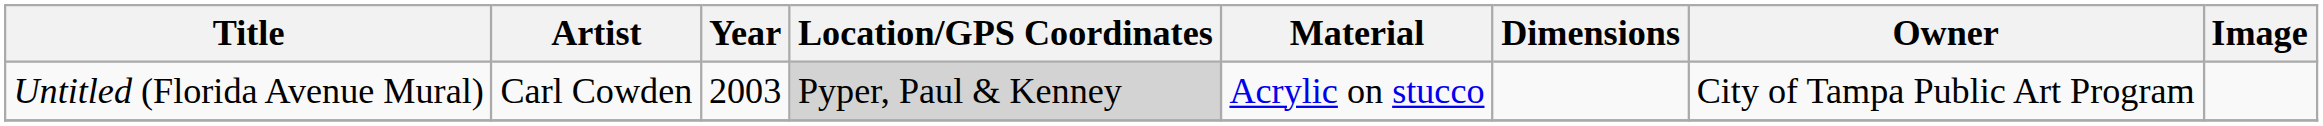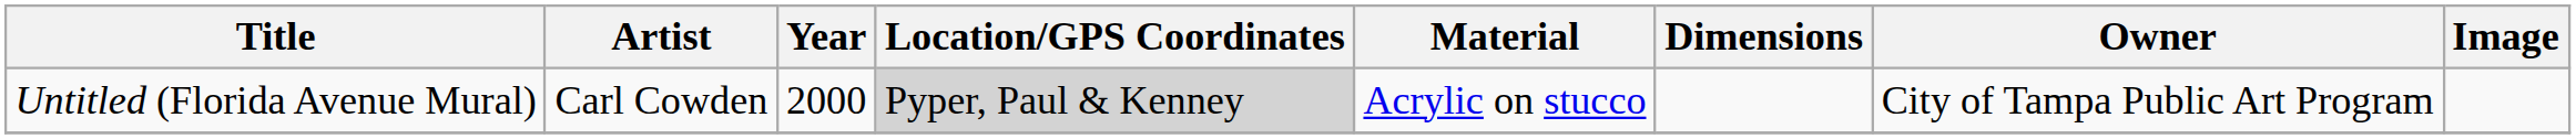Untitled (Florida Avenue Mural) | Year: 2003 -> 2000
